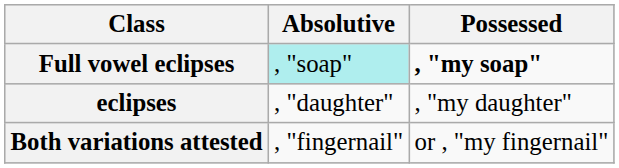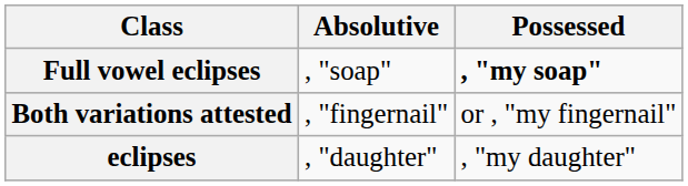Full vowel eclipses | Absolutive: paleturquoise background -> no background
rows swapped: eclipses <-> Both variations attested
